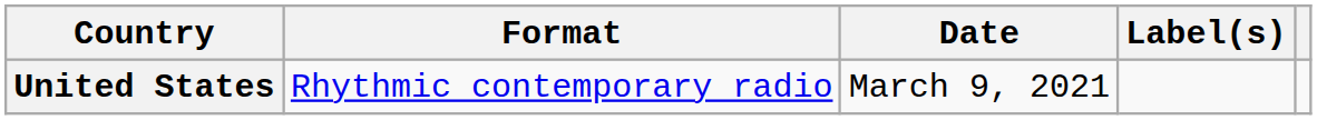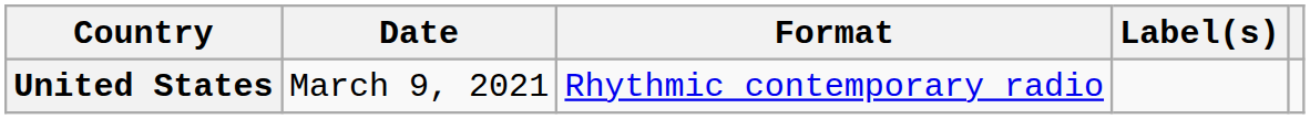columns swapped: Date <-> Format
